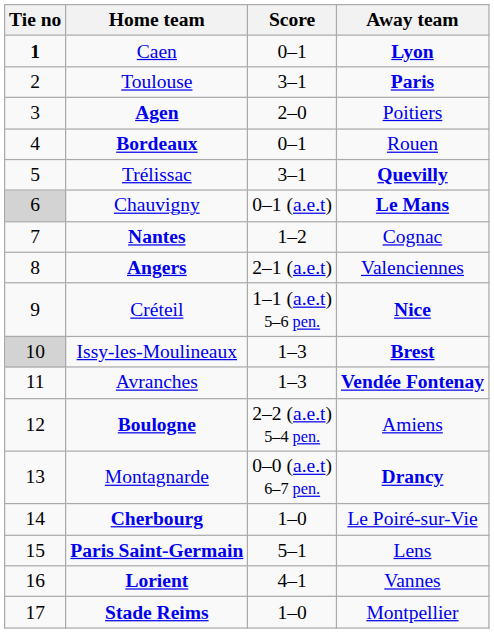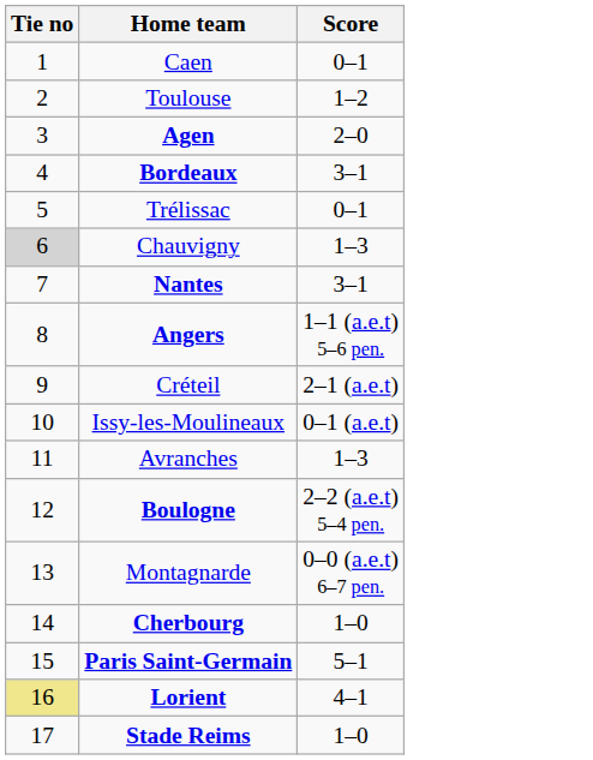- column: Away team | Lyon | Paris | Poitiers | Rouen | Quevilly | Le Mans | Cognac | Valenciennes | Nice | Brest | Vendée Fontenay | Amiens | Drancy | Le Poiré-sur-Vie | Lens | Vannes | Montpellier
Caen | Tie no: bold -> normal
Toulouse | Score: 3–1 -> 1–2
Bordeaux | Score: 0–1 -> 3–1
Trélissac | Score: 3–1 -> 0–1
Chauvigny | Score: 0–1 (a.e.t) -> 1–3
Nantes | Score: 1–2 -> 3–1
Angers | Score: 2–1 (a.e.t) -> 1–1 (a.e.t) 5–6 pen.
Créteil | Score: 1–1 (a.e.t) 5–6 pen. -> 2–1 (a.e.t)
Issy-les-Moulineaux | Tie no: lightgrey background -> no background
Issy-les-Moulineaux | Score: 1–3 -> 0–1 (a.e.t)
Lorient | Tie no: no background -> khaki background
